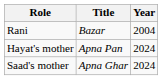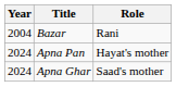columns swapped: Year <-> Role
